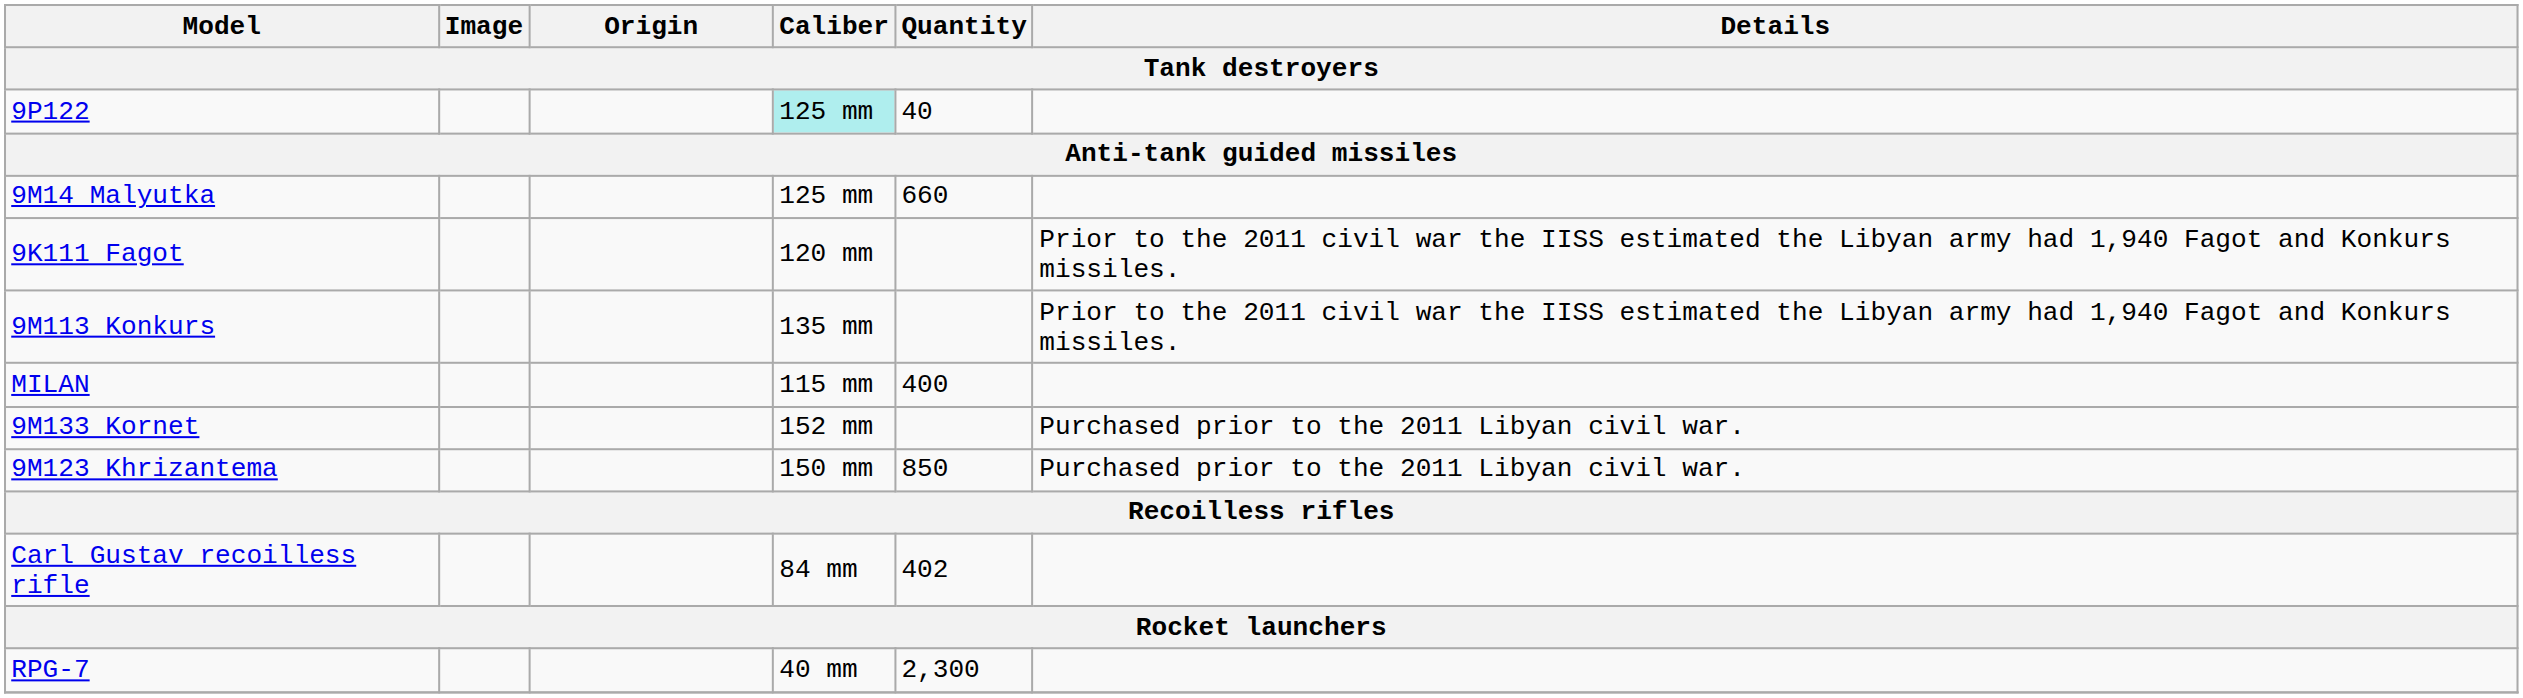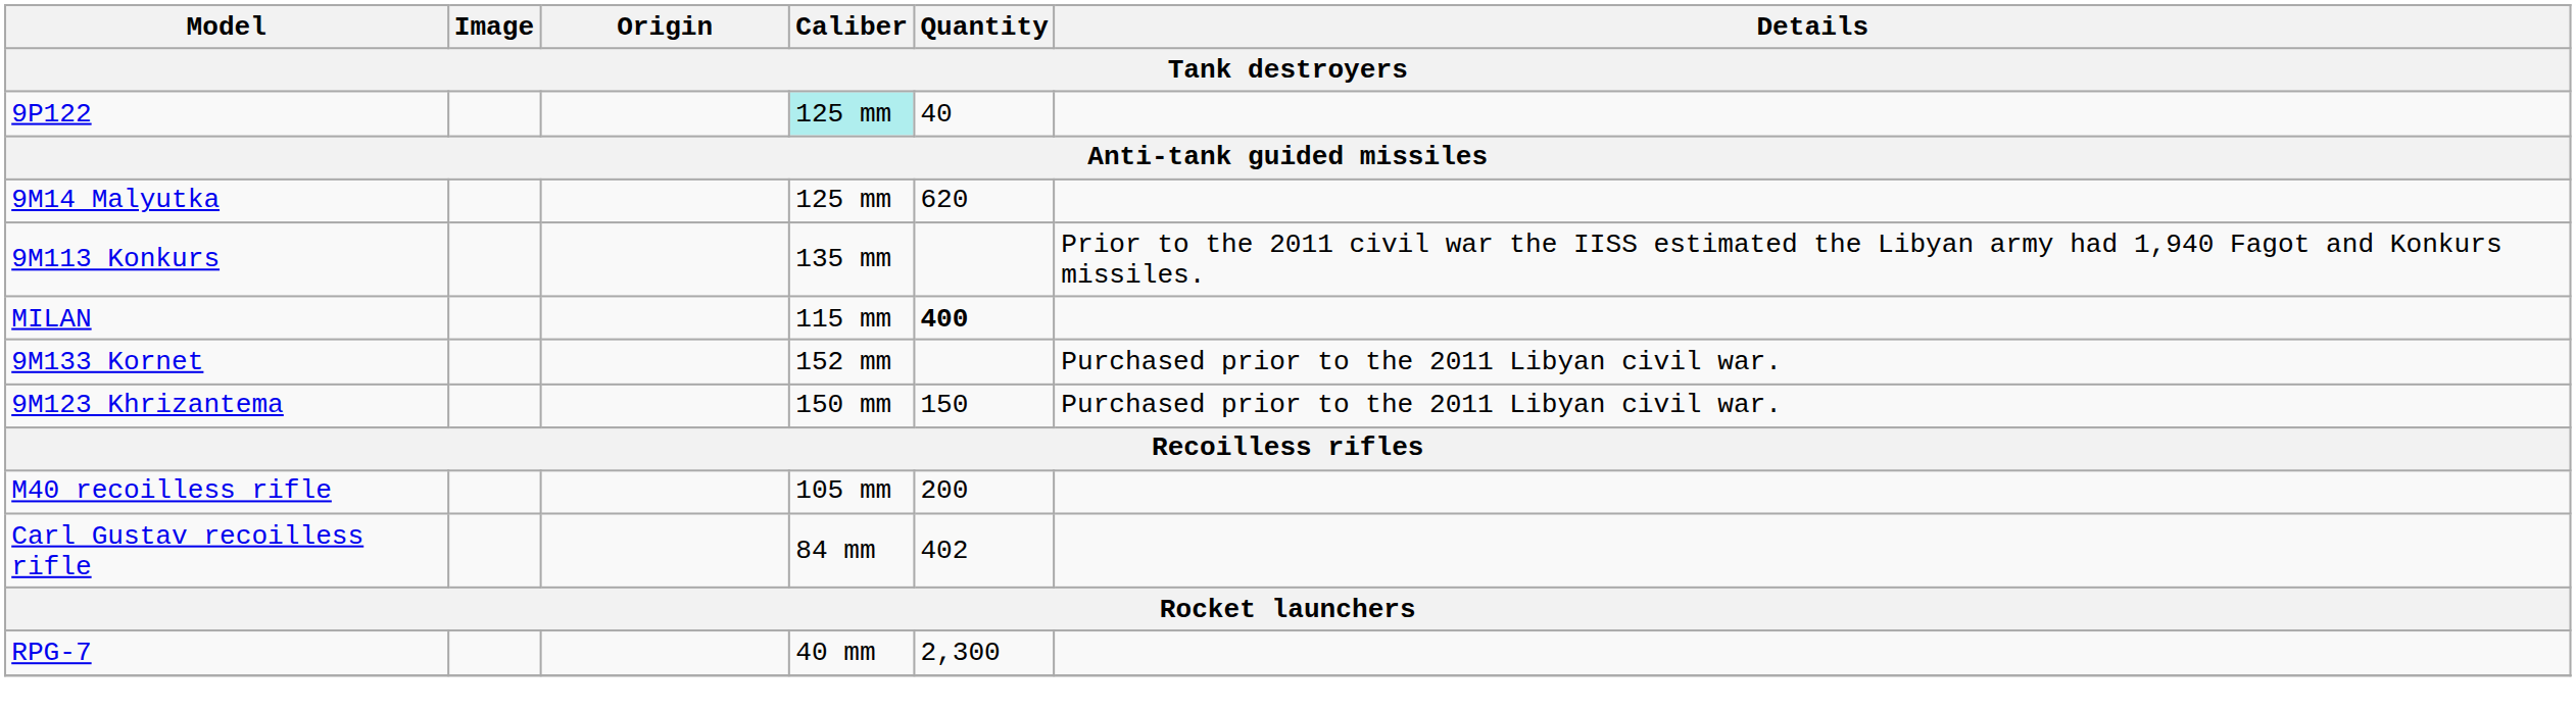9M14 Malyutka | Quantity: 660 -> 620
- row: 9K111 Fagot | 120 mm | Prior to the 2011 civil war the IISS estimated the Libyan army had 1,940 Fagot and Konkurs missiles.
MILAN | Quantity: normal -> bold
9M123 Khrizantema | Quantity: 850 -> 150
+ row: M40 recoilless rifle | 105 mm | 200
